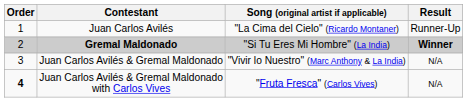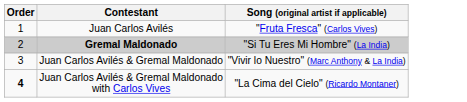- column: Result | Runner-Up | Winner | N/A | N/A
Juan Carlos Avilés | Song (original artist if applicable): "La Cima del Cielo" (Ricardo Montaner) -> "Fruta Fresca" (Carlos Vives)
Juan Carlos Avilés & Gremal Maldonado with Carlos Vives | Song (original artist if applicable): "Fruta Fresca" (Carlos Vives) -> "La Cima del Cielo" (Ricardo Montaner)
